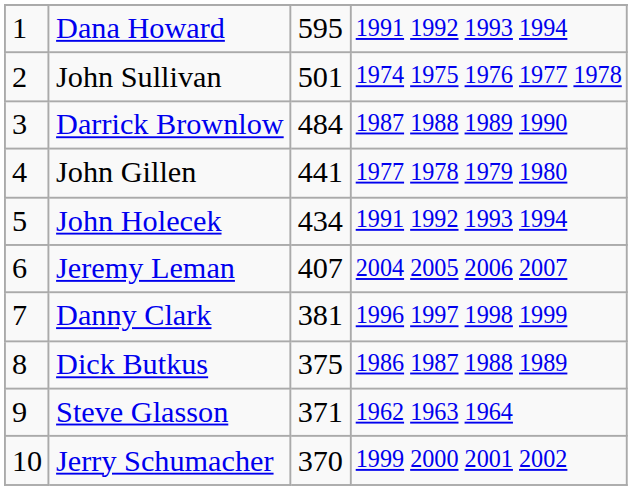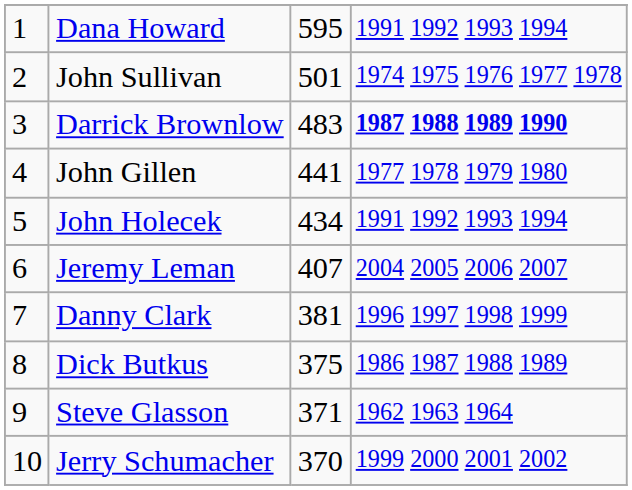Darrick Brownlow | column 3: 484 -> 483
Darrick Brownlow | column 4: normal -> bold
